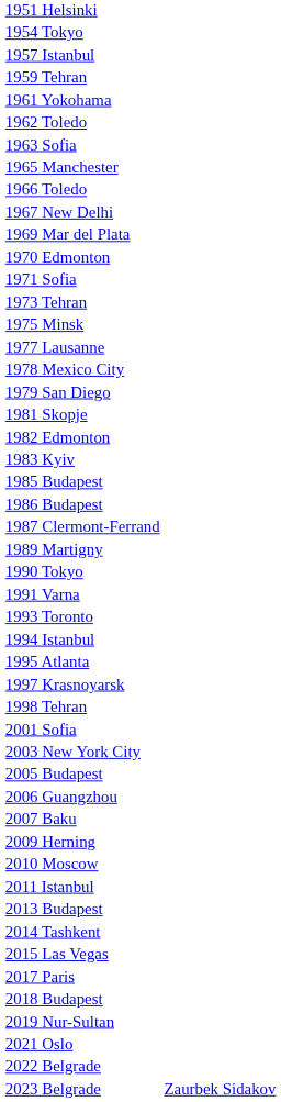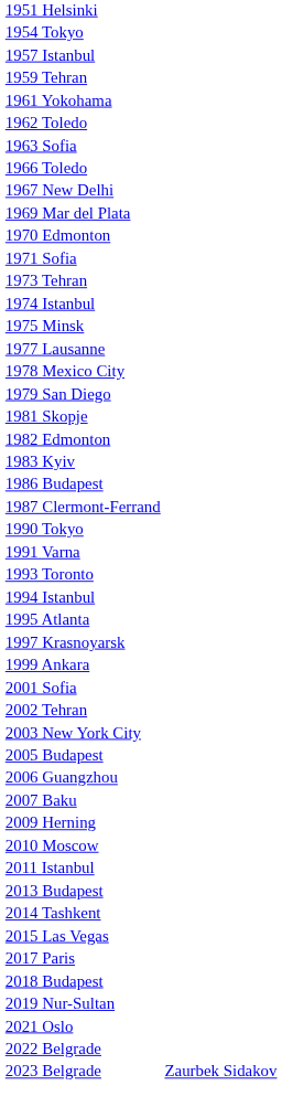- row: 1965 Manchester
+ row: 1974 Istanbul
- row: 1985 Budapest
- row: 1989 Martigny
- row: 1998 Tehran
+ row: 1999 Ankara
+ row: 2002 Tehran
